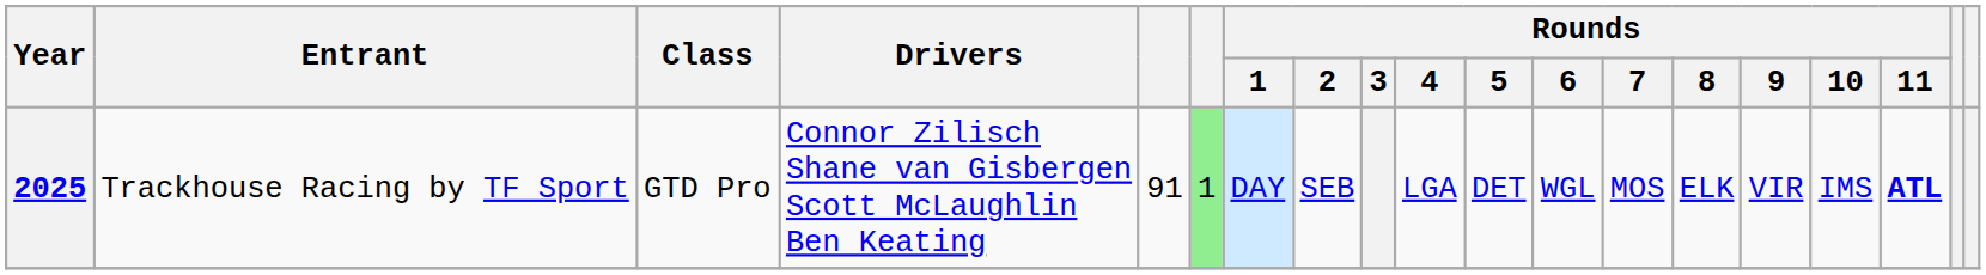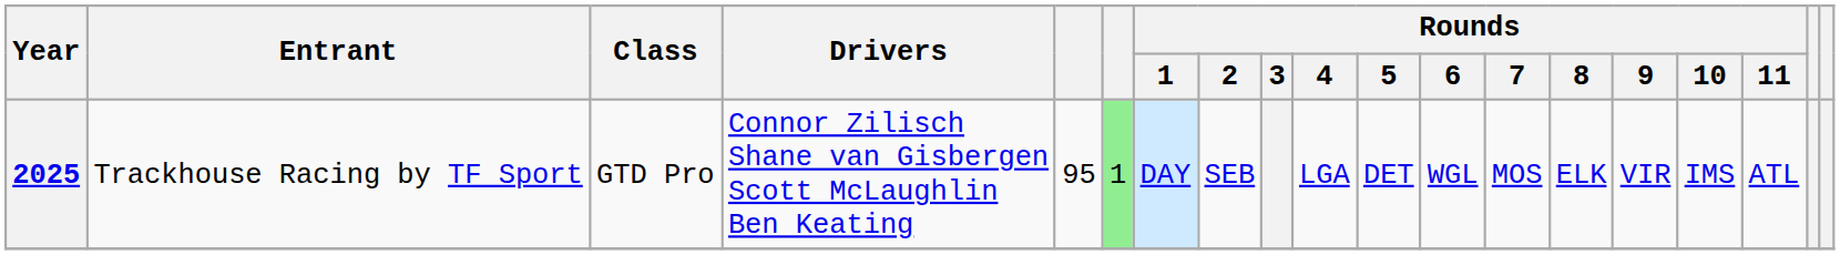2025 | column 5: 91 -> 95
2025 | Rounds / 11: bold -> normal
